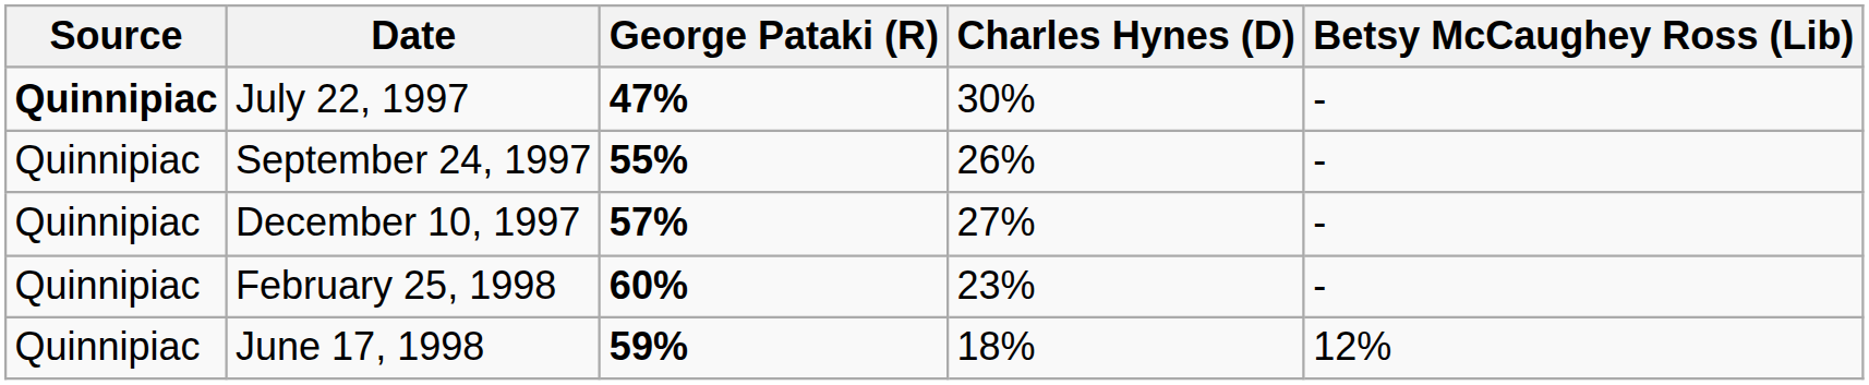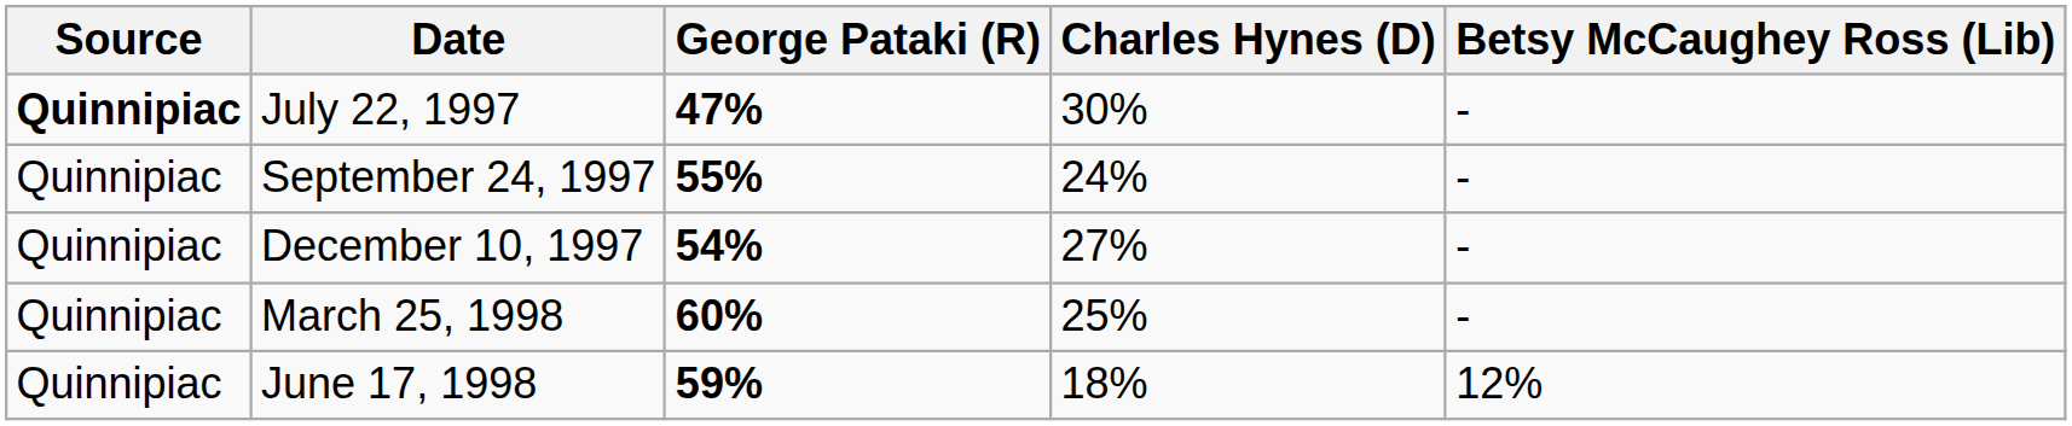September 24, 1997 | Charles Hynes (D): 26% -> 24%
December 10, 1997 | George Pataki (R): 57% -> 54%
- row: Quinnipiac | February 25, 1998 | 60% | 23% | -
+ row: Quinnipiac | March 25, 1998 | 60% | 25% | -
